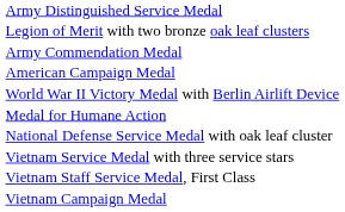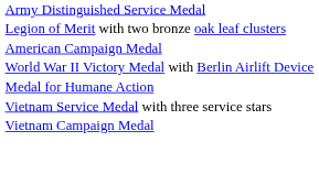- row: Army Commendation Medal
- row: National Defense Service Medal with oak leaf cluster
- row: Vietnam Staff Service Medal, First Class
